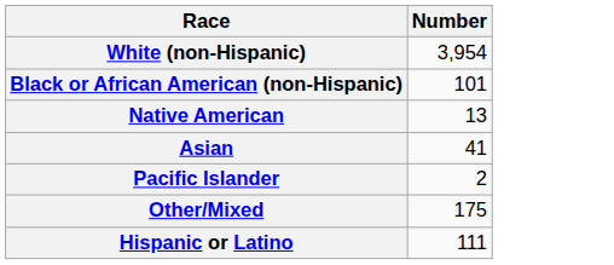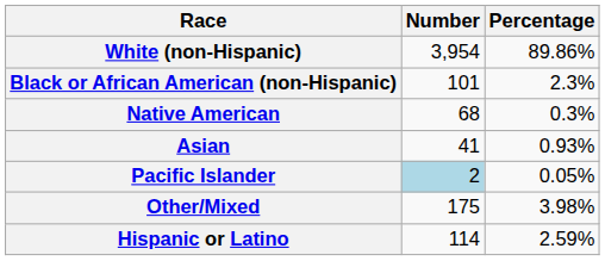+ column: Percentage | 89.86% | 2.3% | 0.3% | 0.93% | 0.05% | 3.98% | 2.59%
Native American | Number: 13 -> 68
Pacific Islander | Number: no background -> lightblue background
Hispanic or Latino | Number: 111 -> 114
